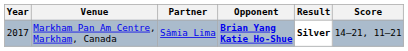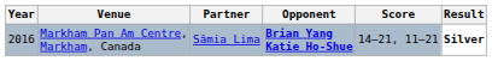columns swapped: Score <-> Result
Markham Pan Am Centre, Markham, Canada | Year: 2017 -> 2016
